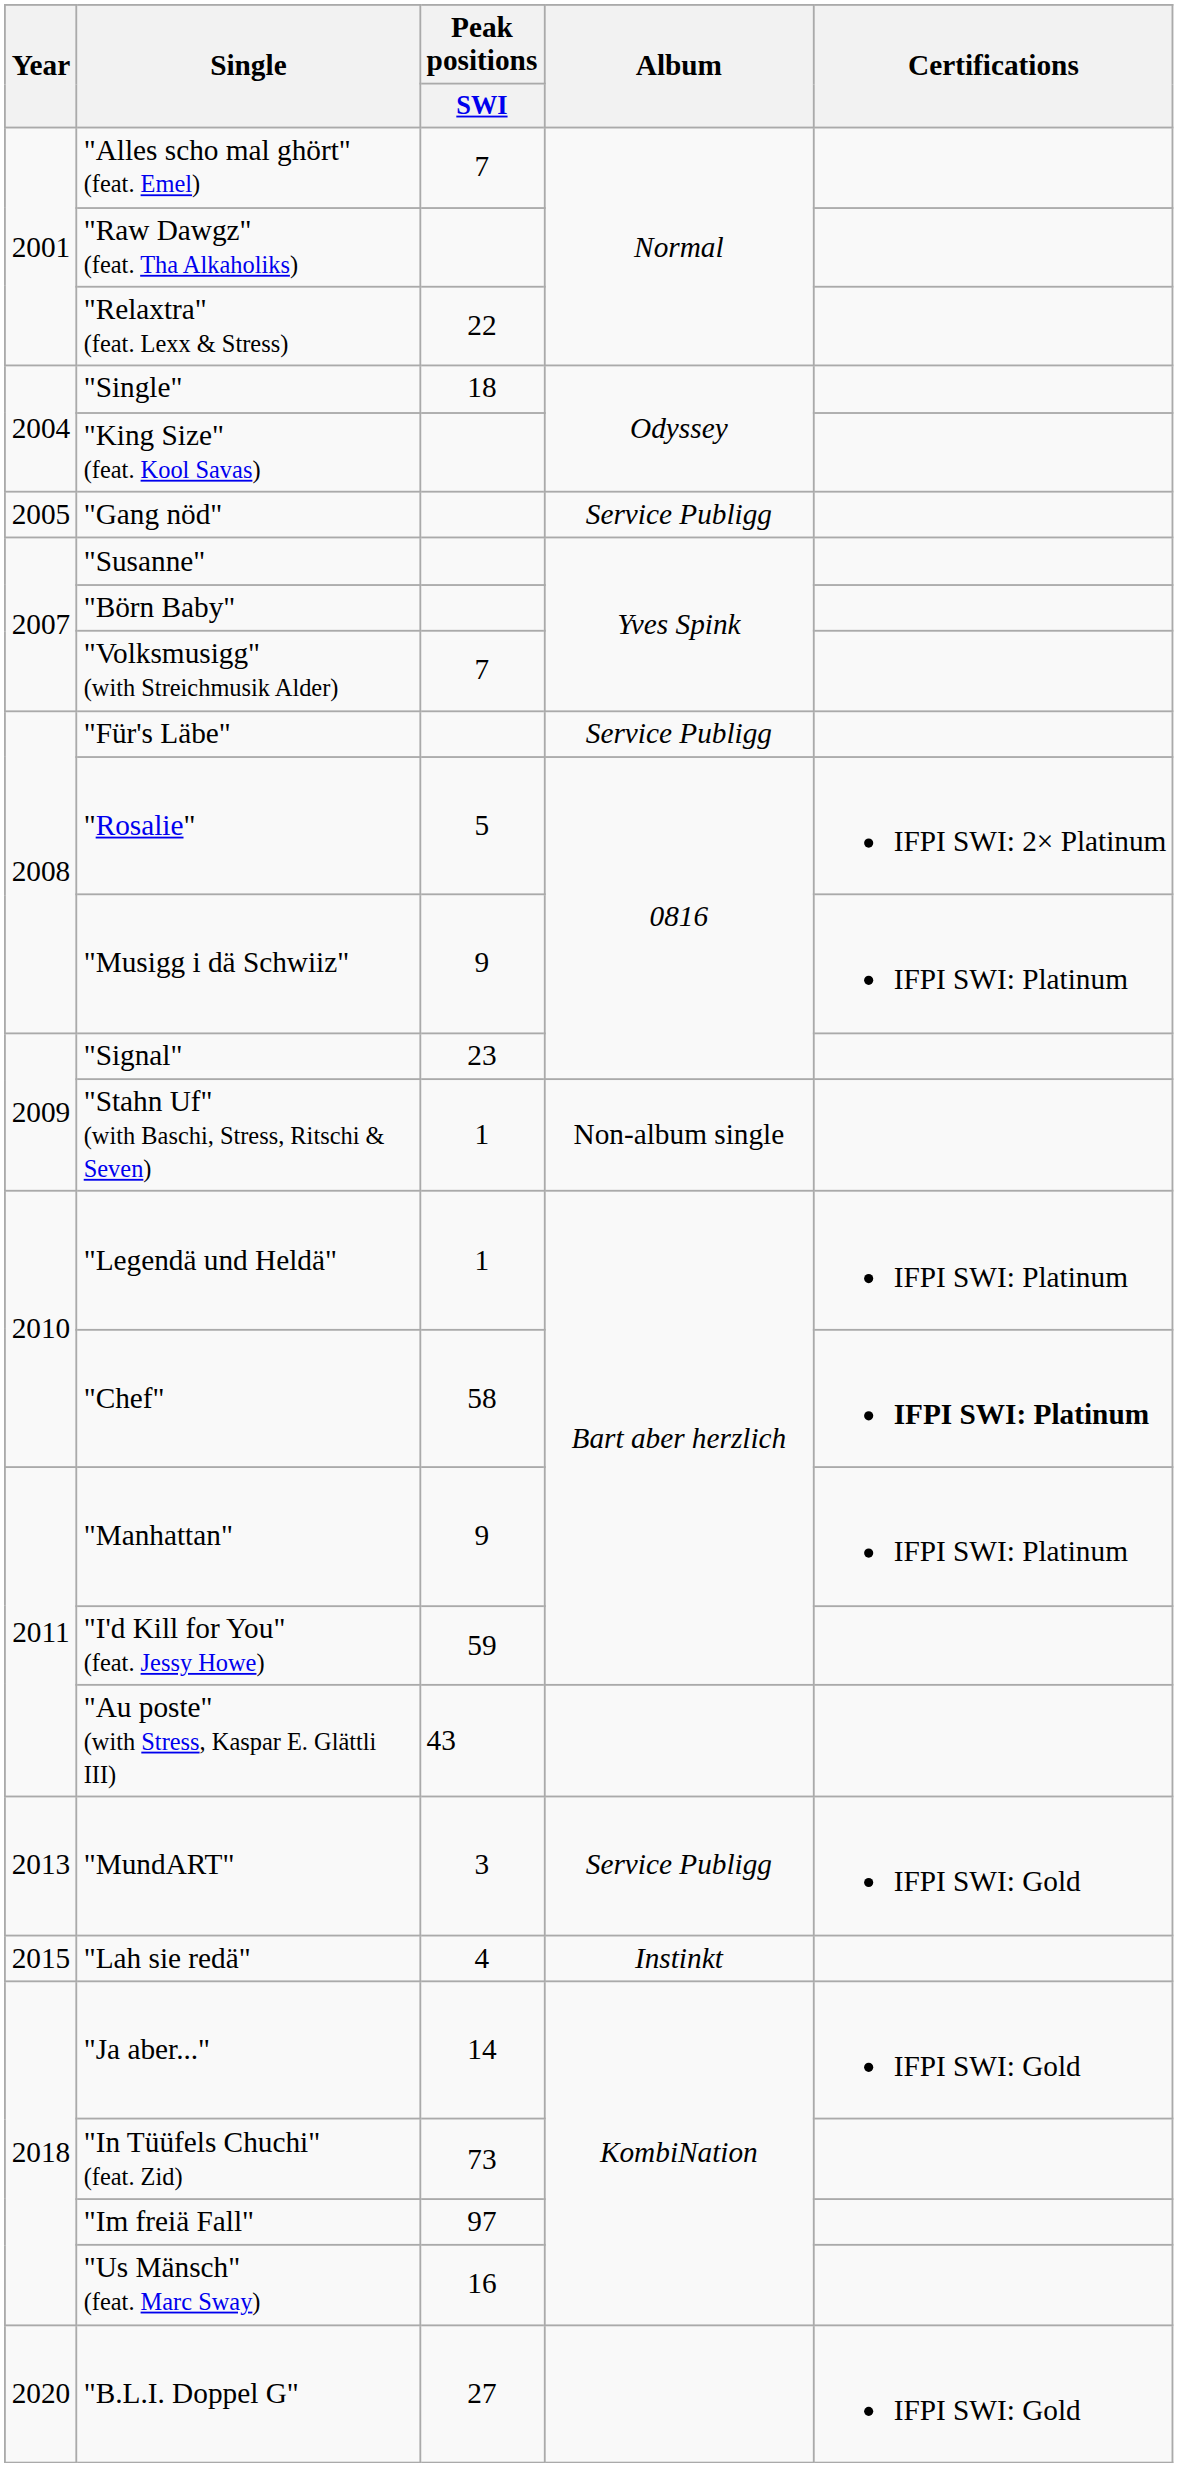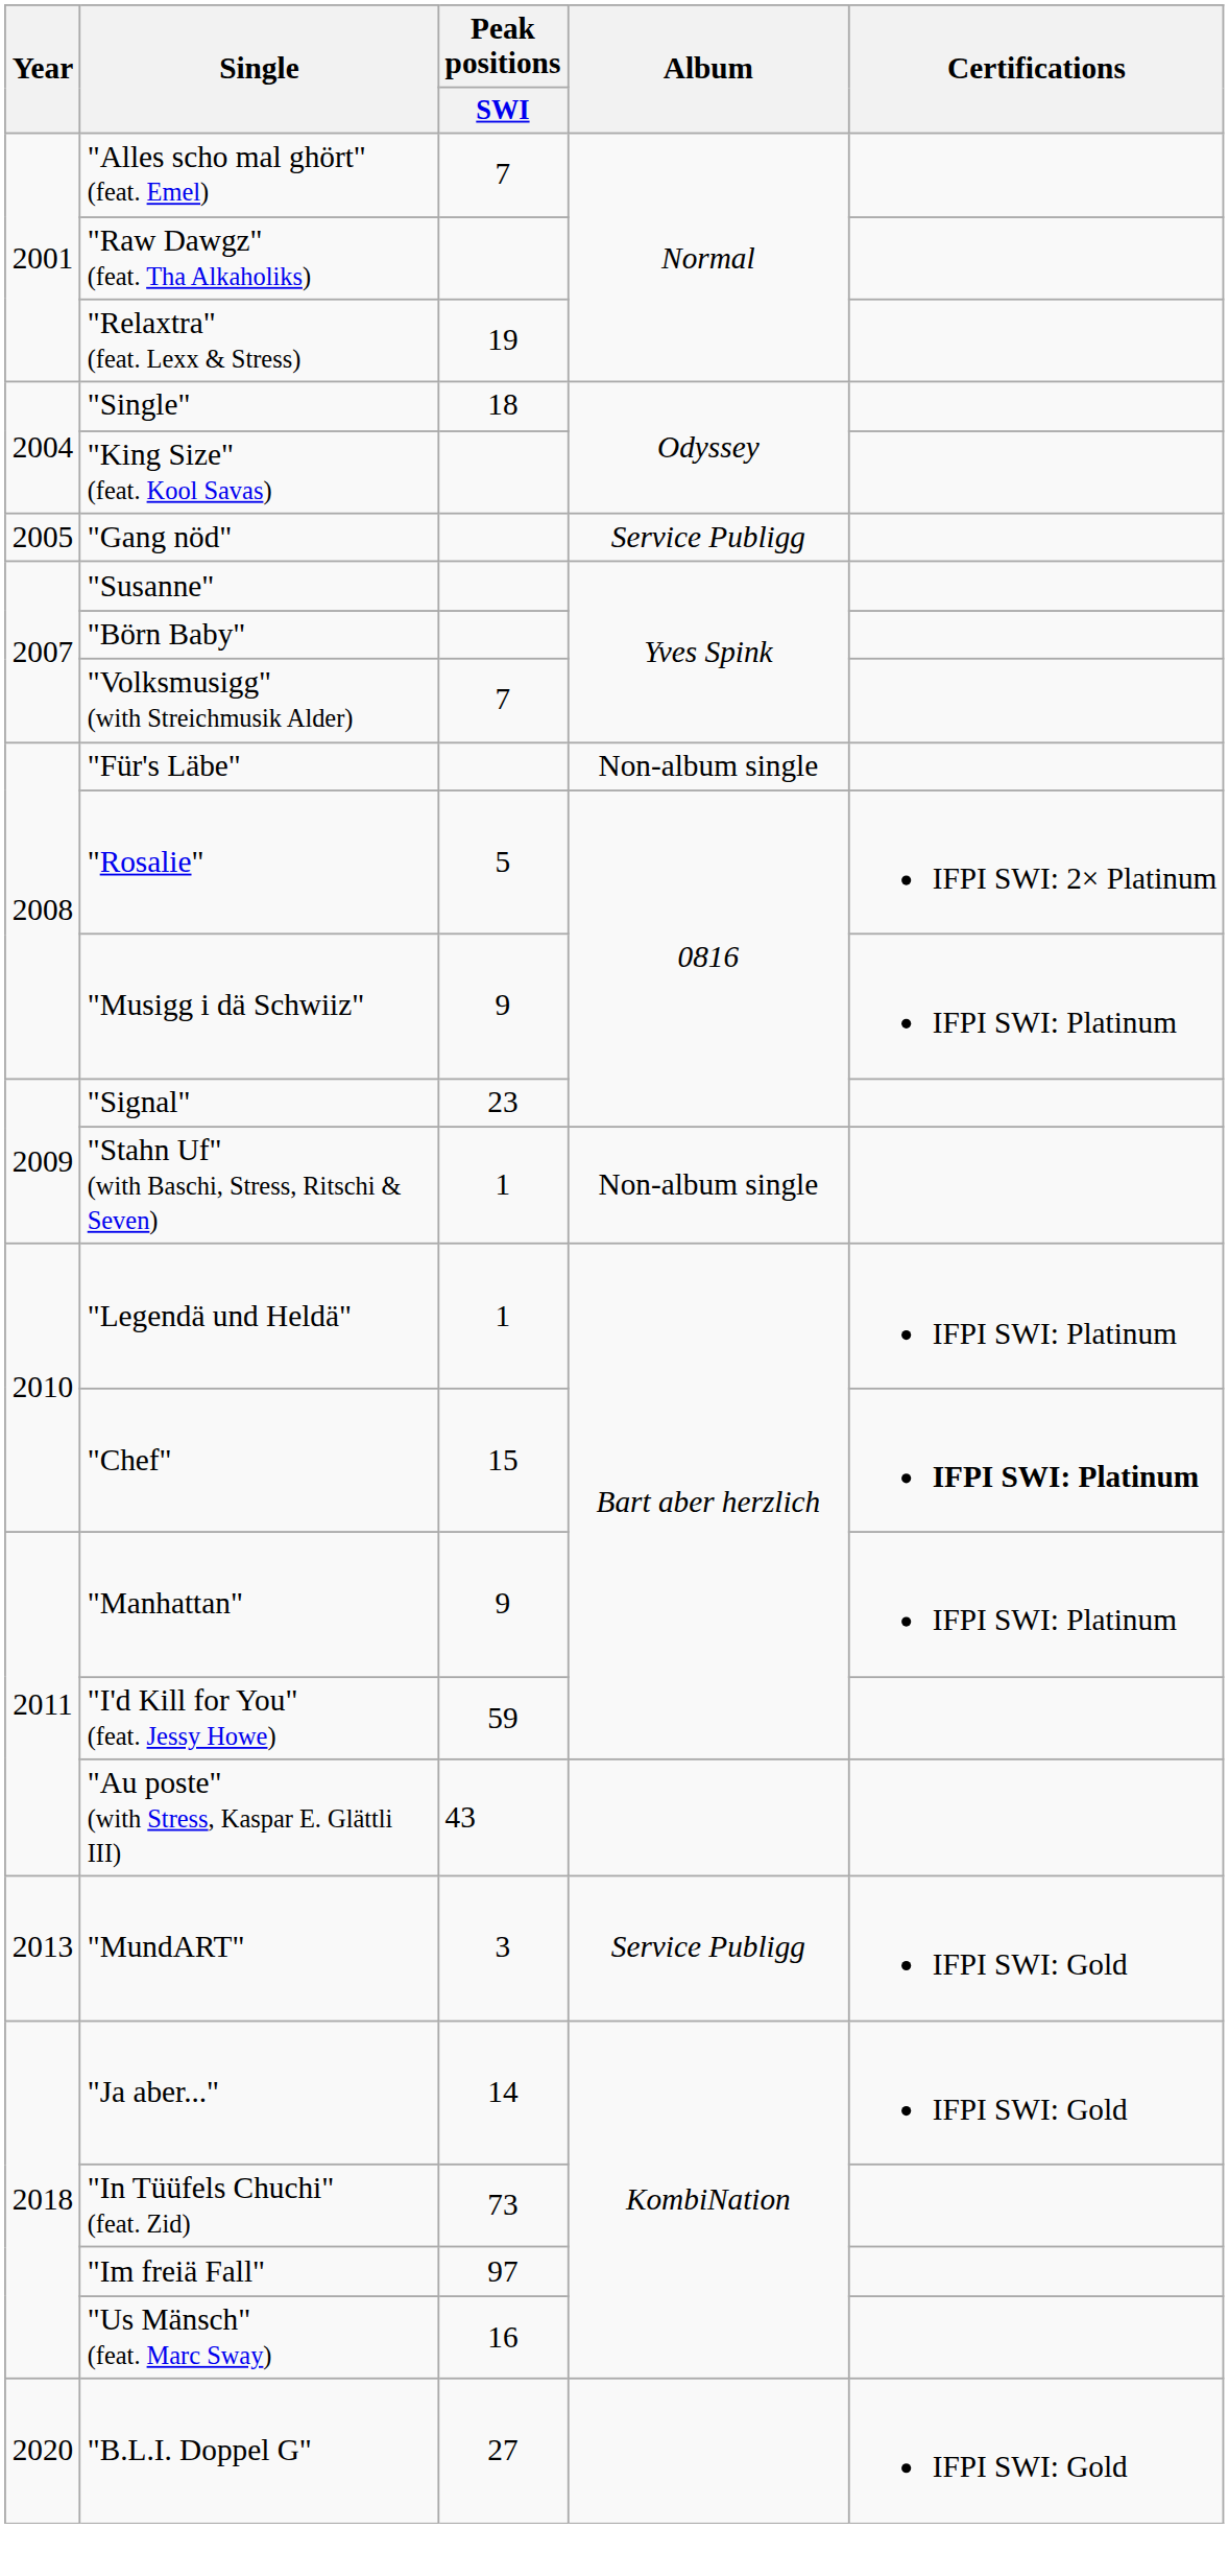"Relaxtra" (feat. Lexx & Stress) | Peak positions / SWI: 22 -> 19
"Für's Läbe" | Album: Service Publigg -> Non-album single
"Chef" | Peak positions / SWI: 58 -> 15
- row: 2015 | "Lah sie redä" | 4 | Instinkt
